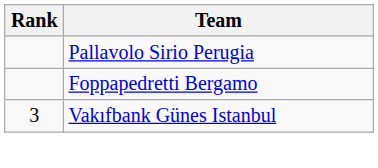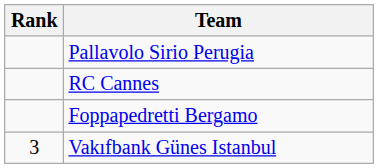+ row: RC Cannes
